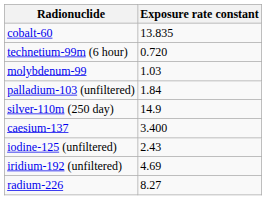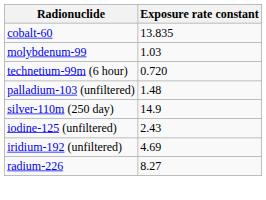rows swapped: molybdenum-99 <-> technetium-99m (6 hour)
palladium-103 (unfiltered) | Exposure rate constant: 1.84 -> 1.48
- row: caesium-137 | 3.400
